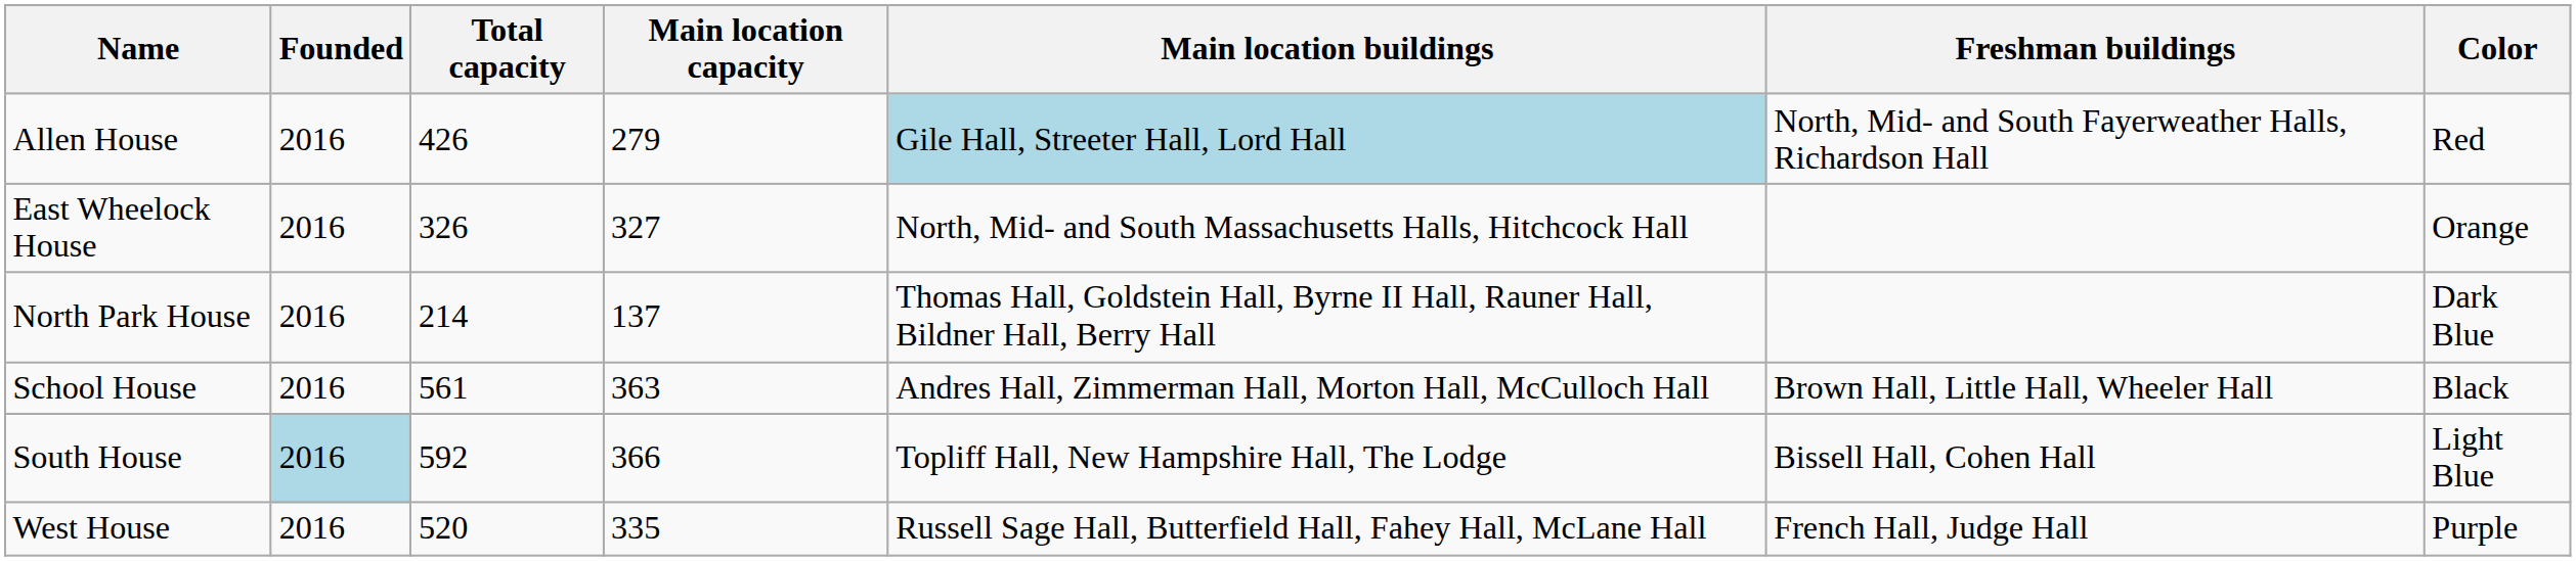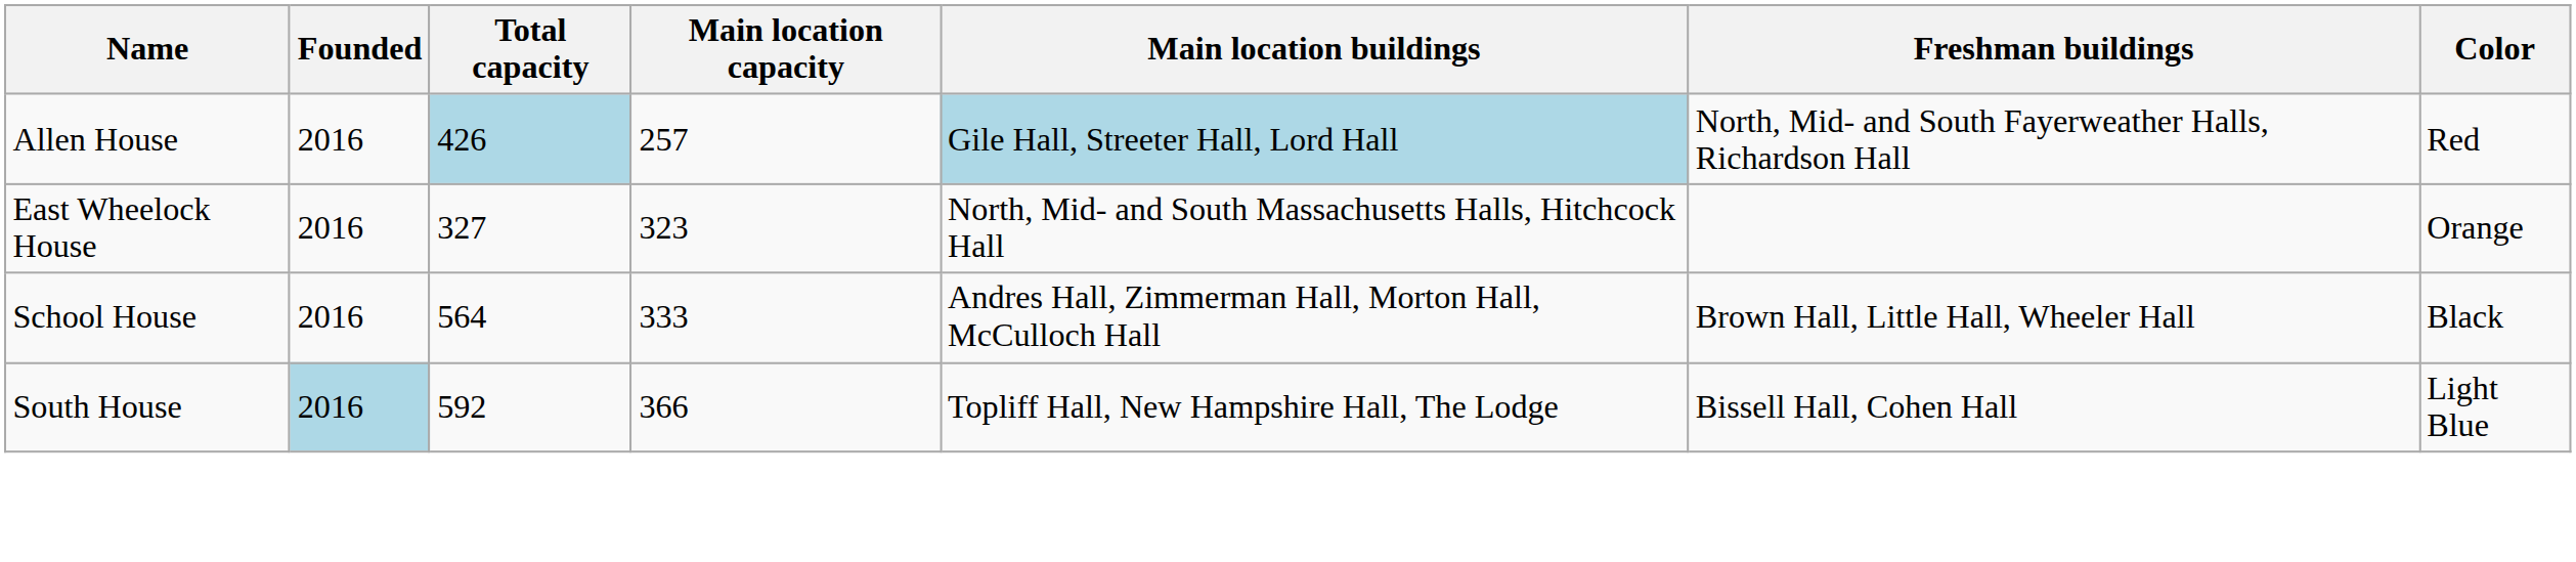Allen House | Total capacity: no background -> lightblue background
Allen House | Main location capacity: 279 -> 257
East Wheelock House | Total capacity: 326 -> 327
East Wheelock House | Main location capacity: 327 -> 323
- row: North Park House | 2016 | 214 | 137 | Thomas Hall, Goldstein Hall, Byrne II Hall, Rauner Hall, Bildner Hall, Berry Hall | Dark Blue
School House | Total capacity: 561 -> 564
School House | Main location capacity: 363 -> 333
- row: West House | 2016 | 520 | 335 | Russell Sage Hall, Butterfield Hall, Fahey Hall, McLane Hall | French Hall, Judge Hall | Purple
